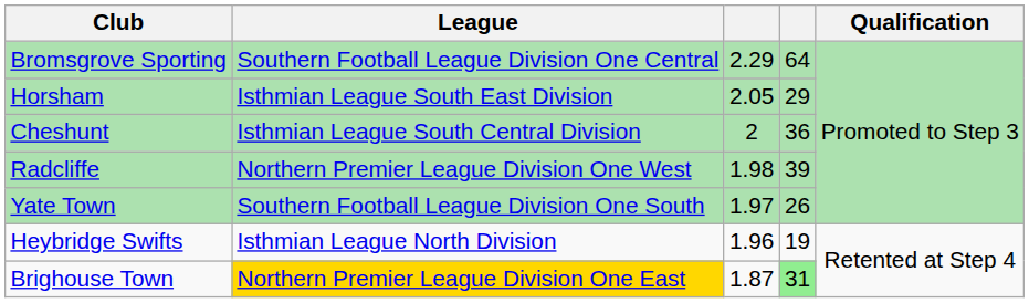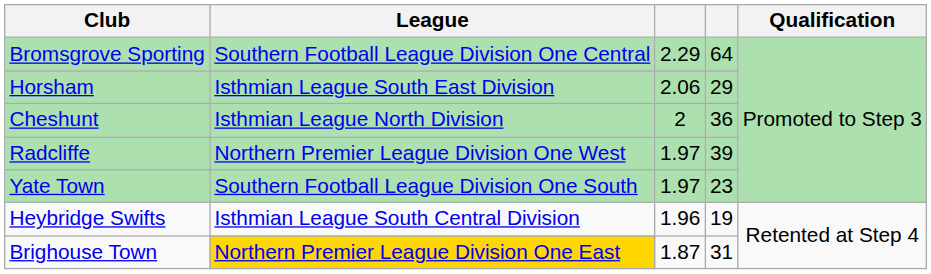Horsham | column 3: 2.05 -> 2.06
Cheshunt | League: Isthmian League South Central Division -> Isthmian League North Division
Radcliffe | column 3: 1.98 -> 1.97
Yate Town | column 4: 26 -> 23
Heybridge Swifts | League: Isthmian League North Division -> Isthmian League South Central Division
Brighouse Town | column 4: lightgreen background -> no background
